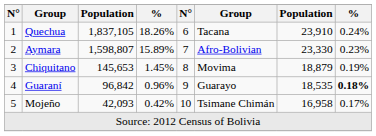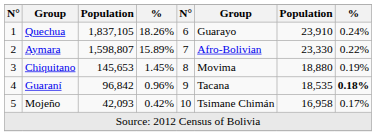Quechua | column 6: Tacana -> Guarayo
Aymara | column 8: 0.23% -> 0.22%
Chiquitano | column 7: 18,879 -> 18,880
Guaraní | column 6: Guarayo -> Tacana
